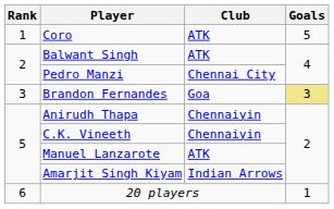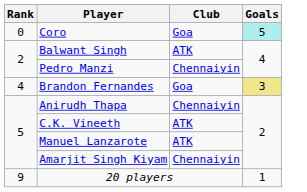Coro | Rank: 1 -> 0
Coro | Club: ATK -> Goa
Coro | Goals: no background -> paleturquoise background
Pedro Manzi | Club: Chennai City -> Chennaiyin
Brandon Fernandes | Rank: 3 -> 4
C.K. Vineeth | Club: Chennaiyin -> ATK
Amarjit Singh Kiyam | Club: Indian Arrows -> Chennaiyin
20 players | Rank: 6 -> 9
